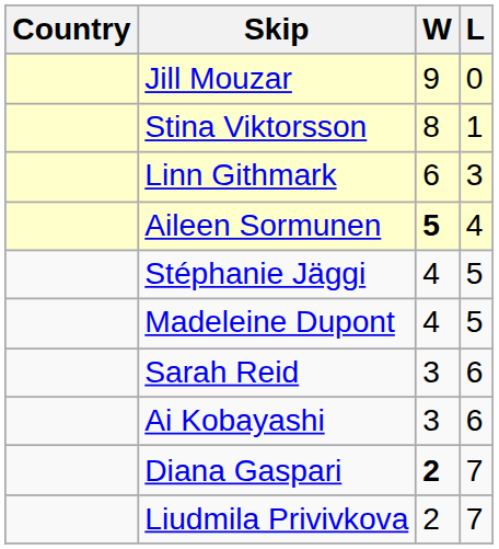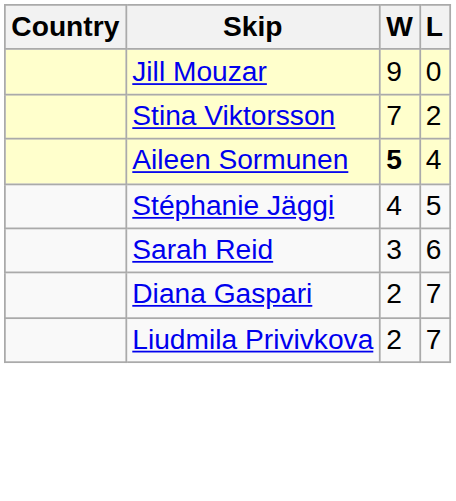Stina Viktorsson | W: 8 -> 7
Stina Viktorsson | L: 1 -> 2
- row: Linn Githmark | 6 | 3
- row: Madeleine Dupont | 4 | 5
- row: Ai Kobayashi | 3 | 6
Diana Gaspari | W: bold -> normal
